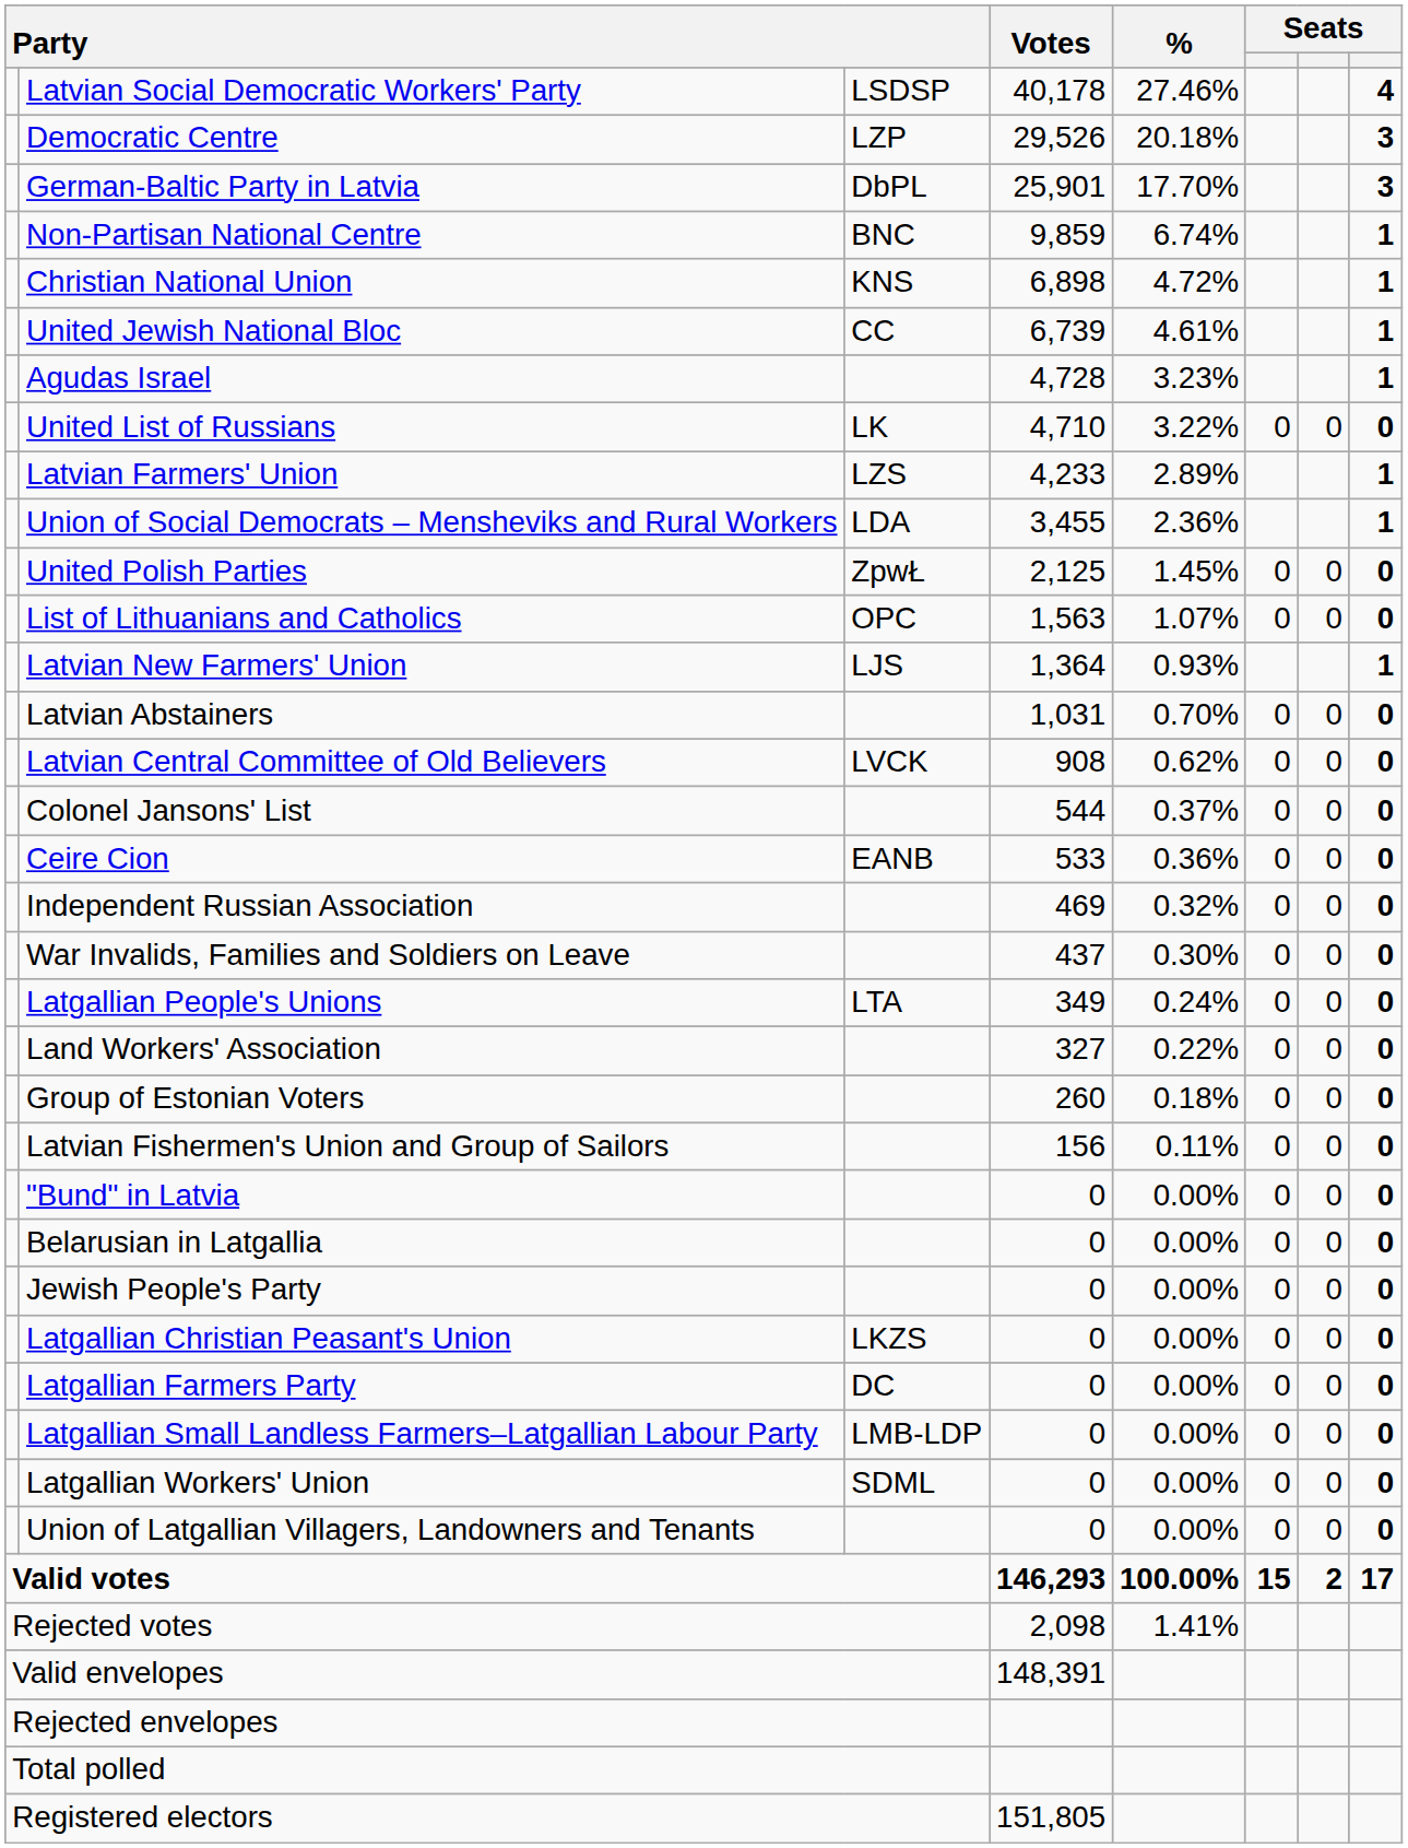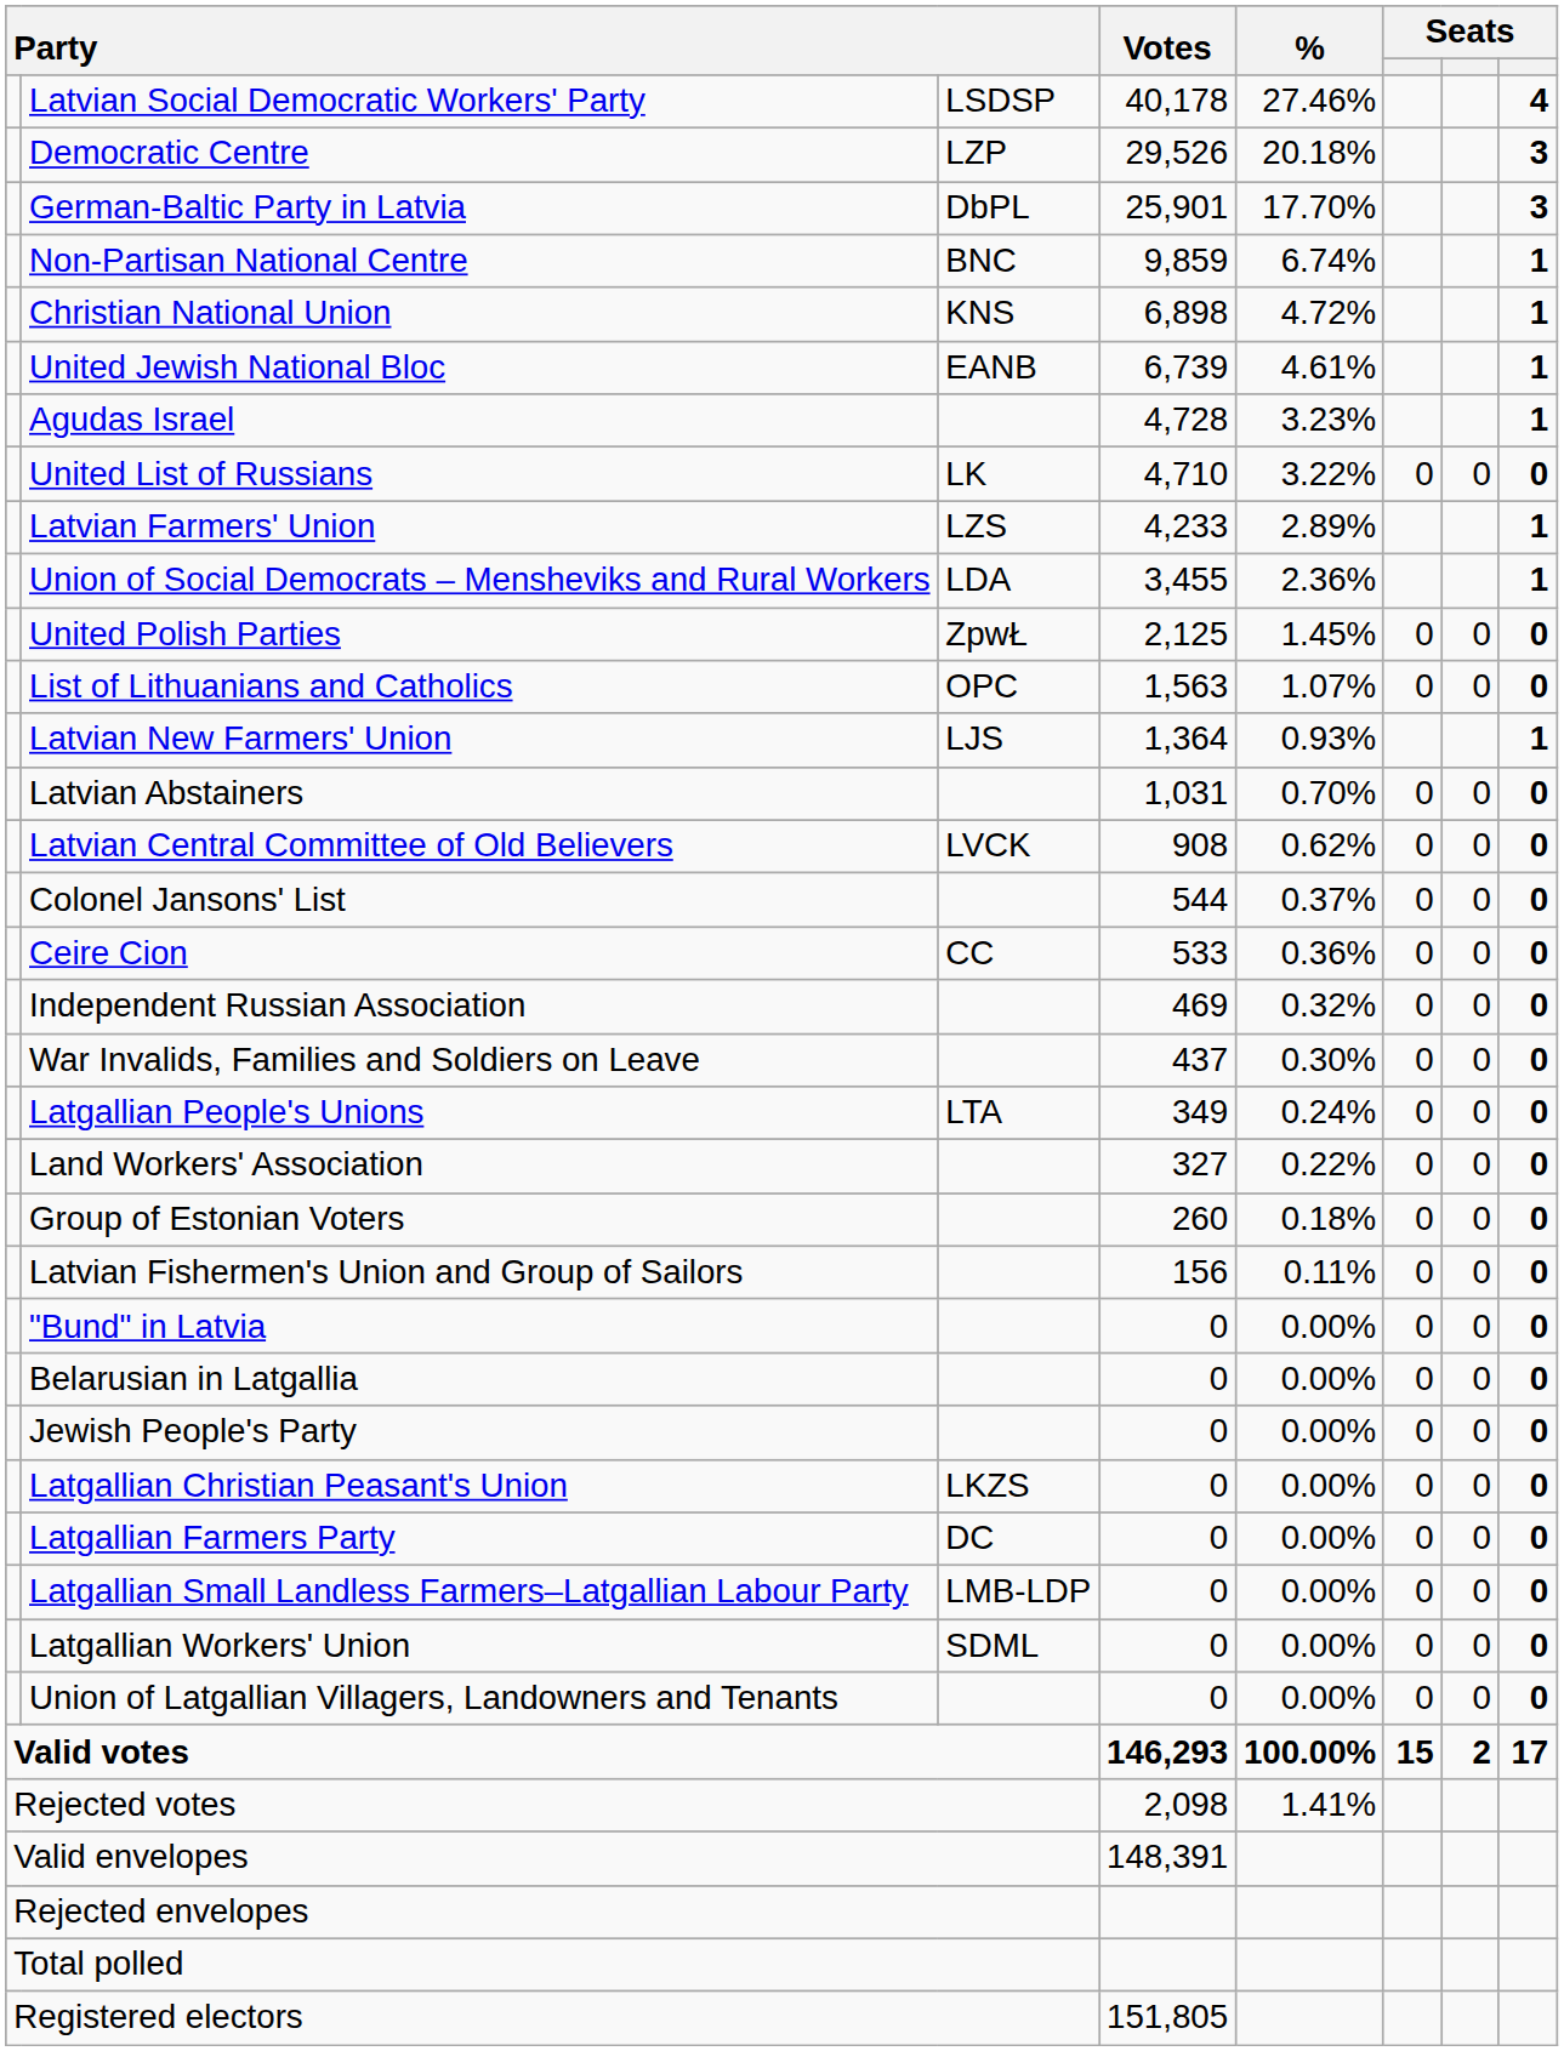United Jewish National Bloc | column 3: CC -> EANB
Ceire Cion | column 3: EANB -> CC
